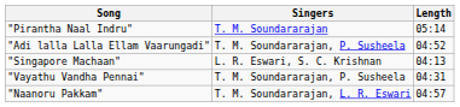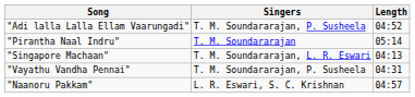rows swapped: "Pirantha Naal Indru" <-> "Adi lalla Lalla Ellam Vaarungadi"
"Singapore Machaan" | Singers: L. R. Eswari, S. C. Krishnan -> T. M. Soundararajan, L. R. Eswari
"Naanoru Pakkam" | Singers: T. M. Soundararajan, L. R. Eswari -> L. R. Eswari, S. C. Krishnan
